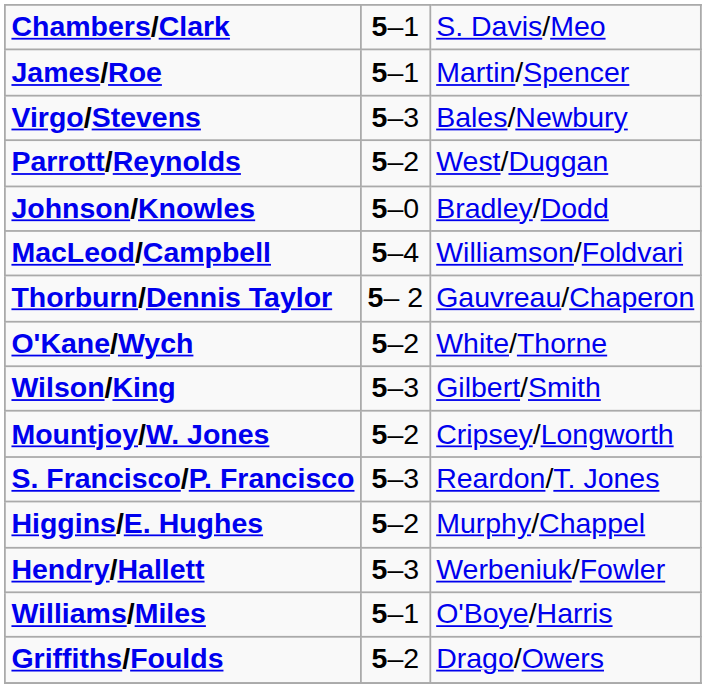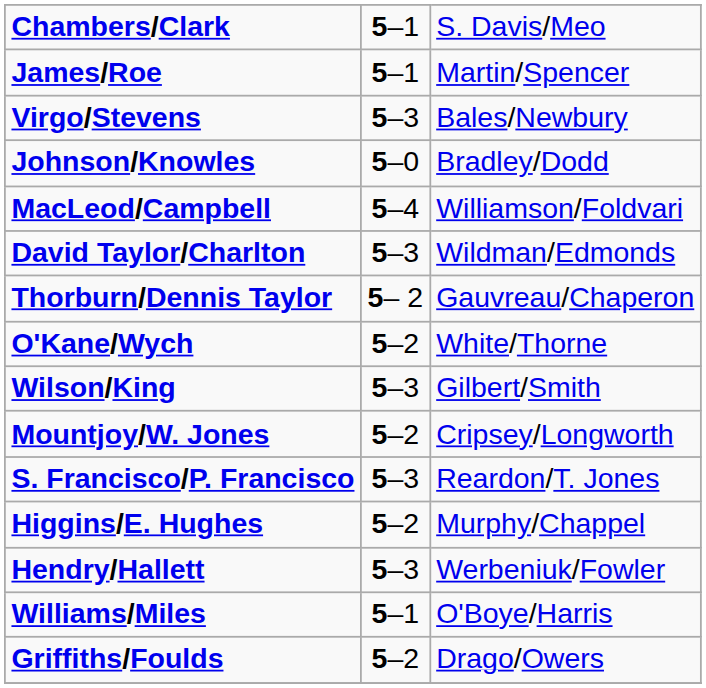- row: Parrott/Reynolds | 5–2 | West/Duggan
+ row: David Taylor/Charlton | 5–3 | Wildman/Edmonds
